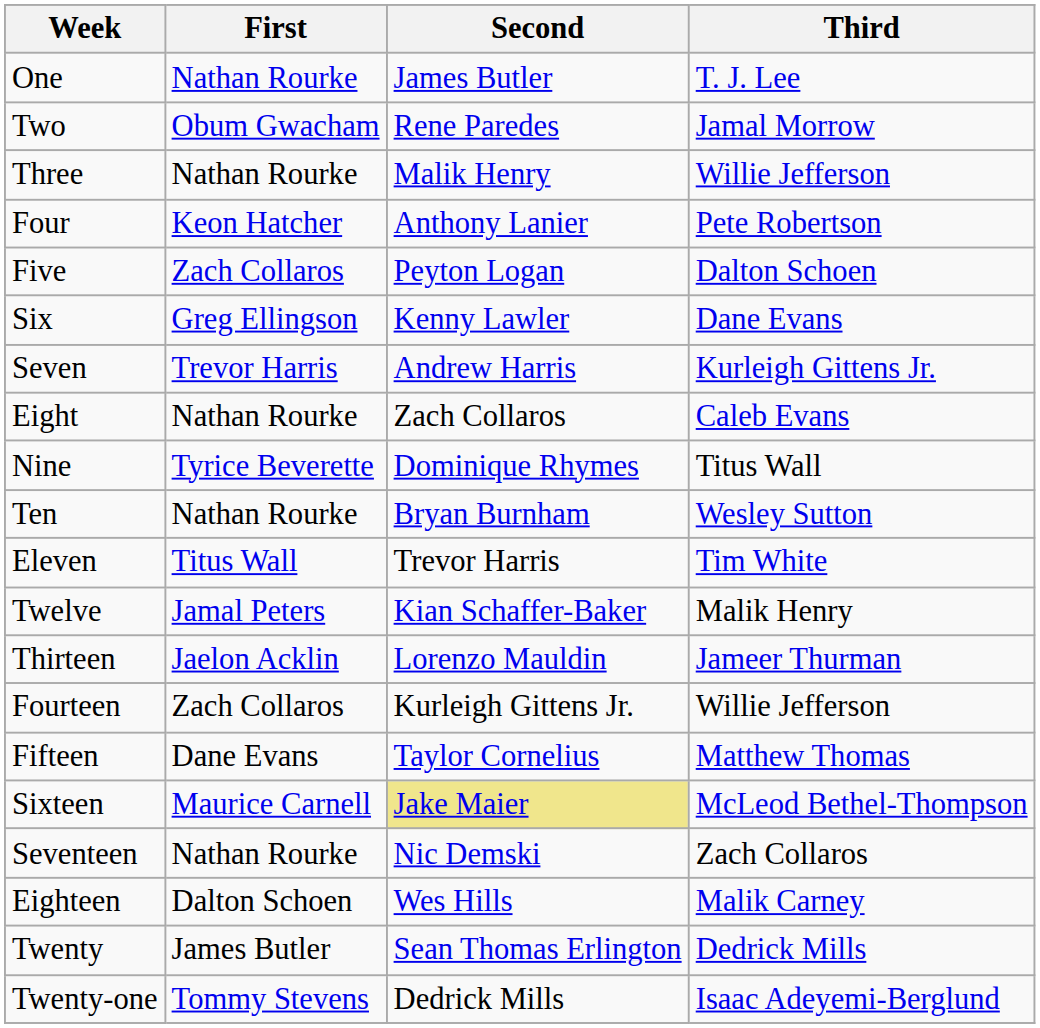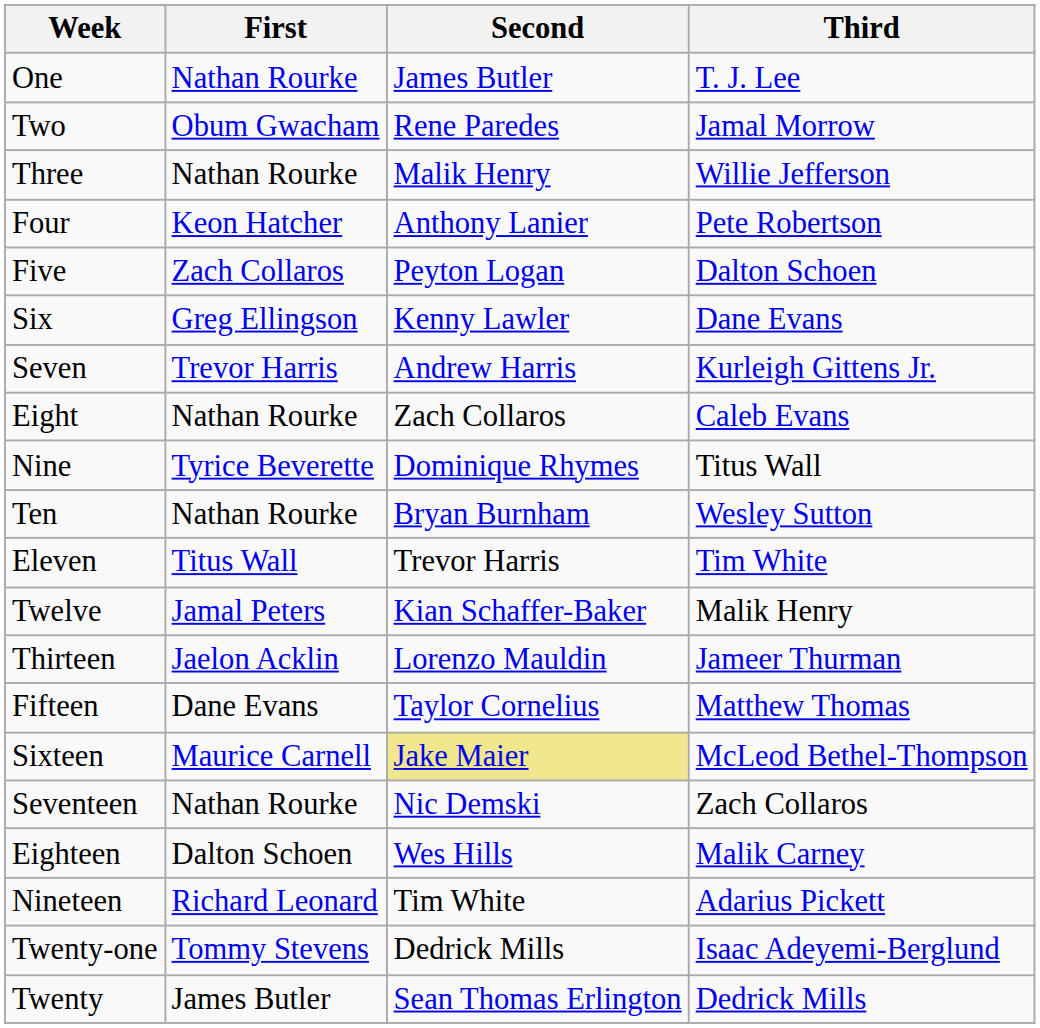- row: Fourteen | Zach Collaros | Kurleigh Gittens Jr. | Willie Jefferson
+ row: Nineteen | Richard Leonard | Tim White | Adarius Pickett
rows swapped: Twenty <-> Twenty-one
